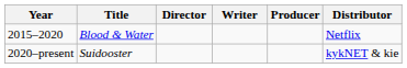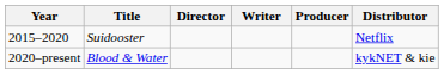2015–2020 | Title: Blood & Water -> Suidooster
2020–present | Title: Suidooster -> Blood & Water
